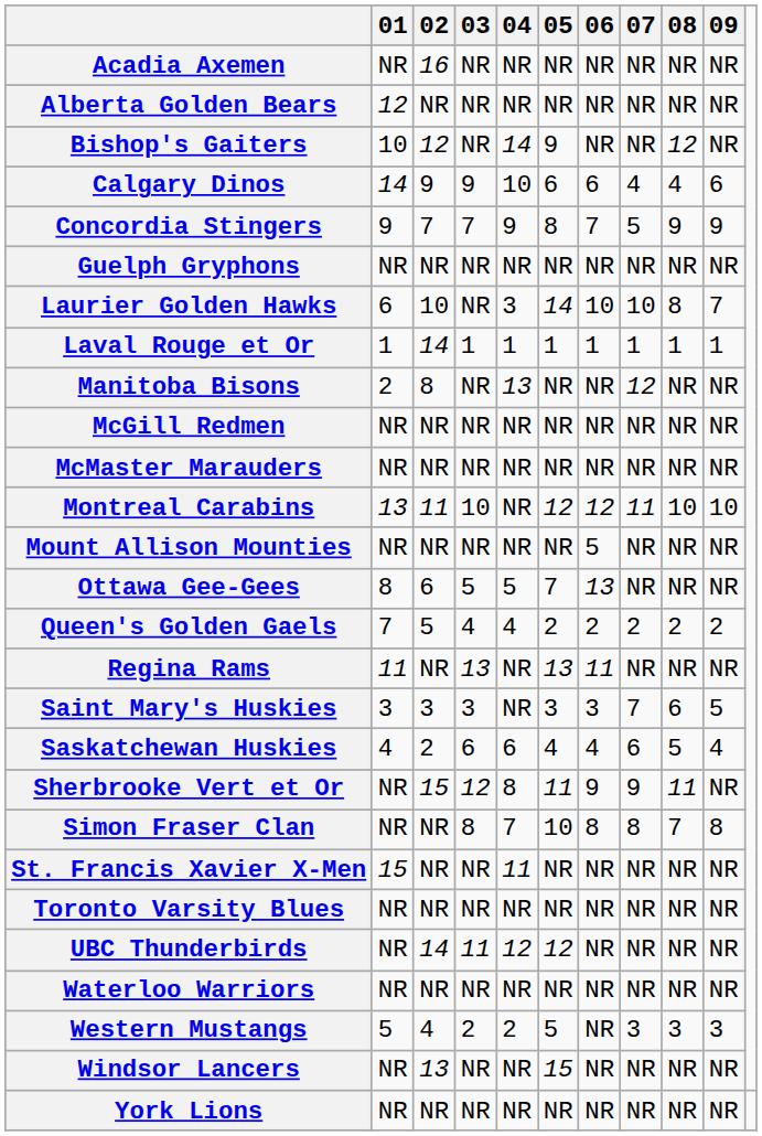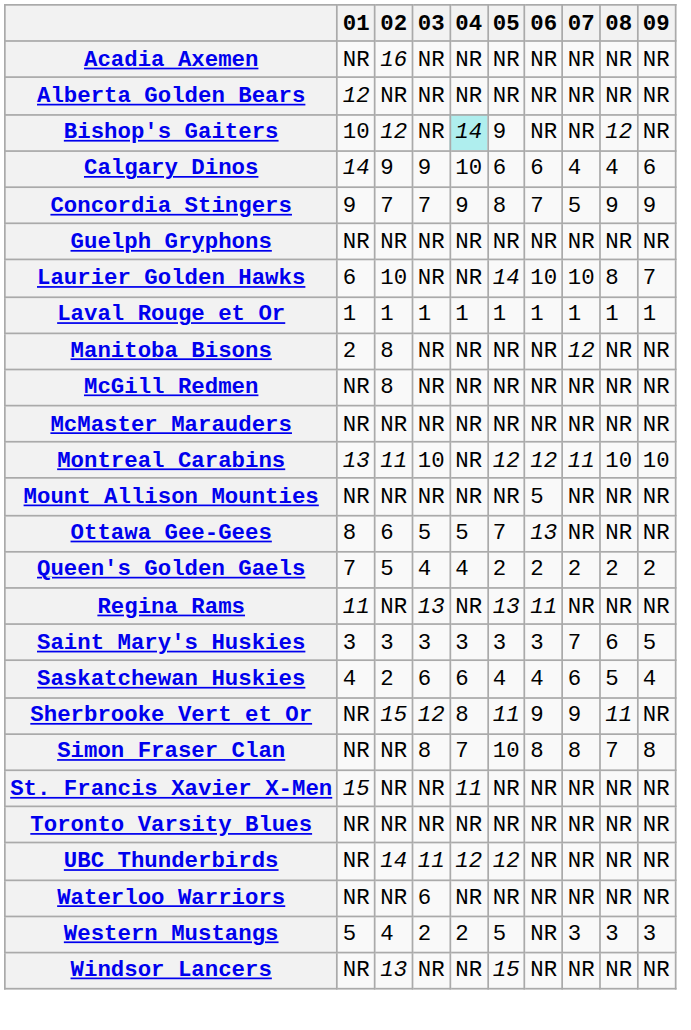Bishop's Gaiters | 04: no background -> paleturquoise background
Laurier Golden Hawks | 04: 3 -> NR
Laval Rouge et Or | 02: 14 -> 1
Manitoba Bisons | 04: 13 -> NR
McGill Redmen | 02: NR -> 8
Saint Mary's Huskies | 04: NR -> 3
Waterloo Warriors | 03: NR -> 6
- row: York Lions | NR | NR | NR | NR | NR | NR | NR | NR | NR
